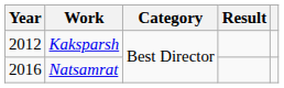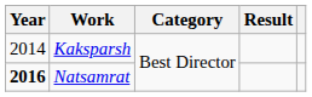Kaksparsh | Year: 2012 -> 2014
Natsamrat | Year: normal -> bold
